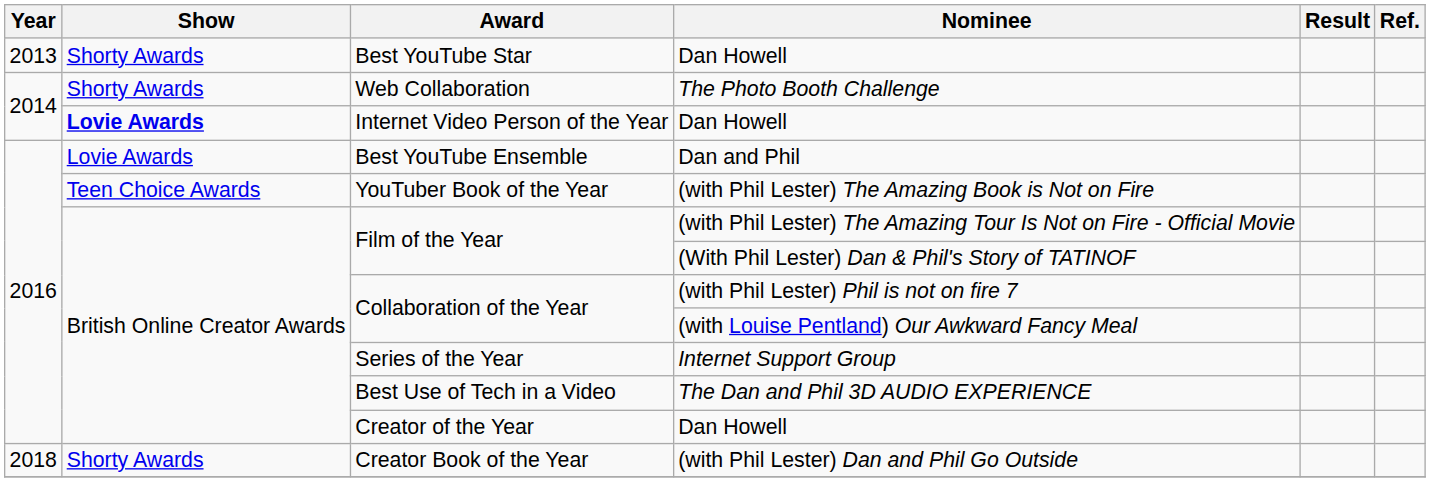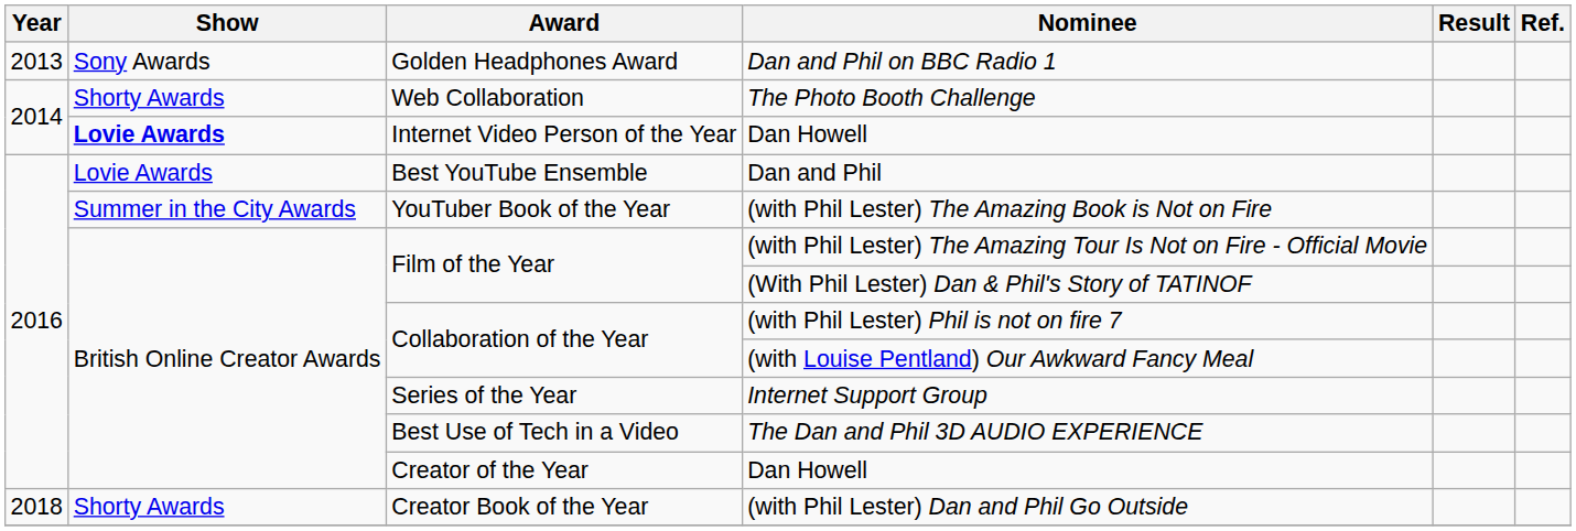- row: 2013 | Shorty Awards | Best YouTube Star | Dan Howell
+ row: 2013 | Sony Awards | Golden Headphones Award | Dan and Phil on BBC Radio 1
YouTuber Book of the Year | Show: Teen Choice Awards -> Summer in the City Awards
